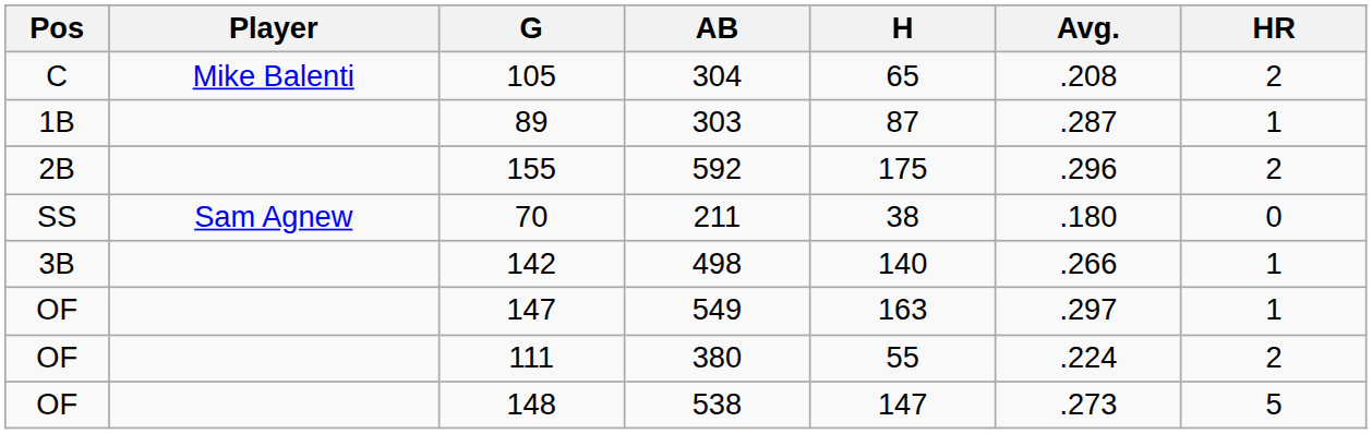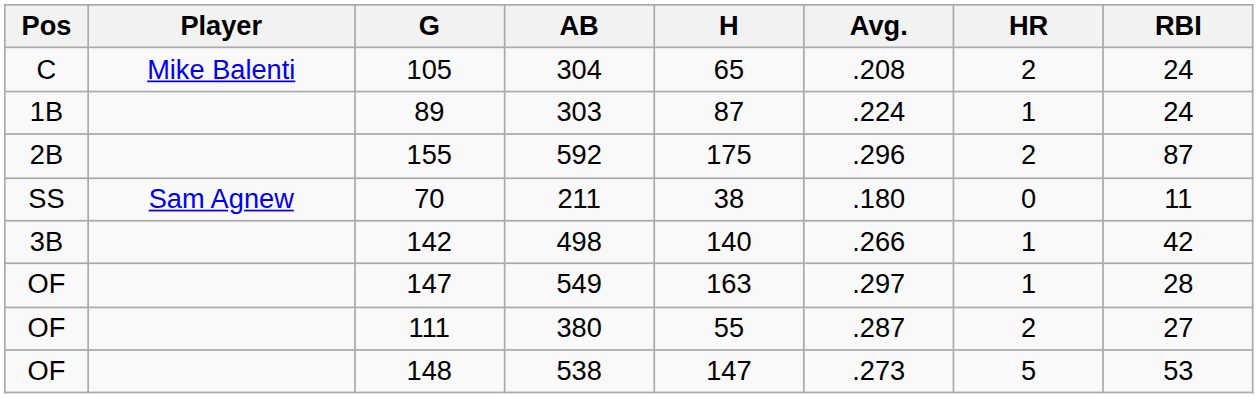+ column: RBI | 24 | 24 | 87 | 11 | 42 | 28 | 27 | 53
89 | Avg.: .287 -> .224
111 | Avg.: .224 -> .287
